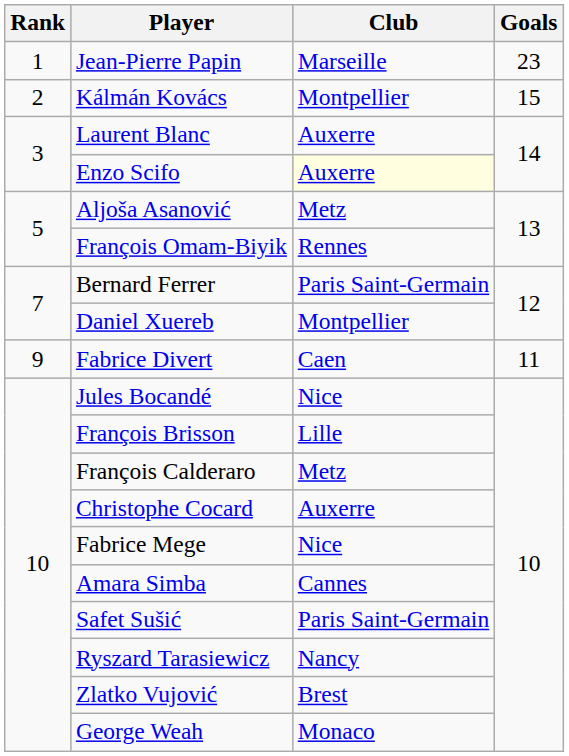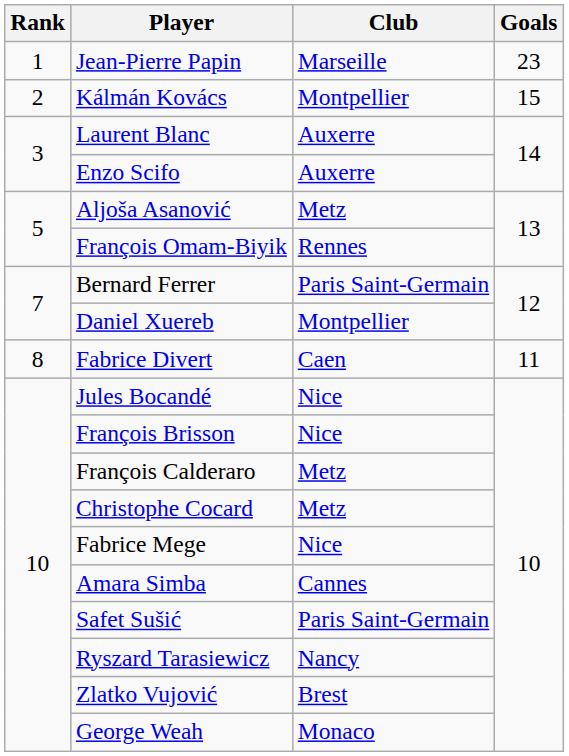Enzo Scifo | Club: lightyellow background -> no background
Fabrice Divert | Rank: 9 -> 8
François Brisson | Club: Lille -> Nice
Christophe Cocard | Club: Auxerre -> Metz
